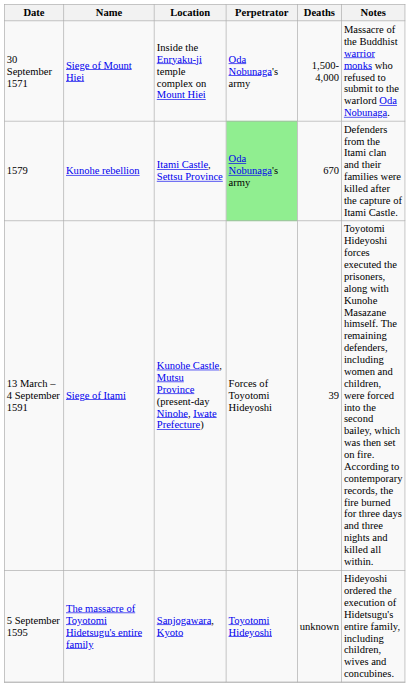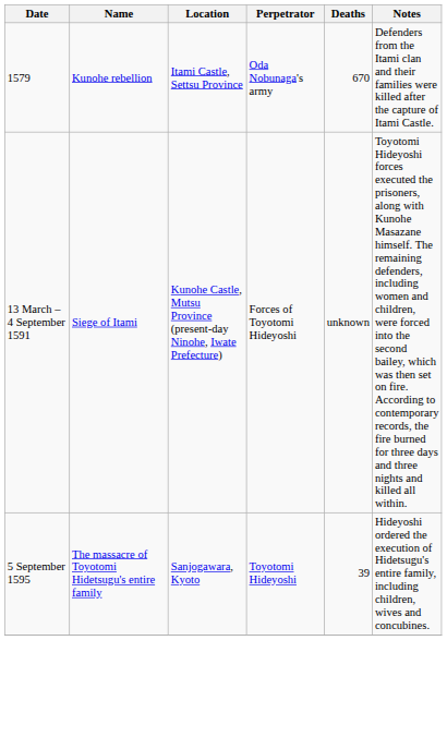- row: 30 September 1571 | Siege of Mount Hiei | Inside the Enryaku-ji temple complex on Mount Hiei | Oda Nobunaga's army | 1,500-4,000 | Massacre of the Buddhist warrior monks who refused to submit to the warlord Oda Nobunaga.
1579 | Perpetrator: lightgreen background -> no background
13 March – 4 September 1591 | Deaths: 39 -> unknown
5 September 1595 | Deaths: unknown -> 39
